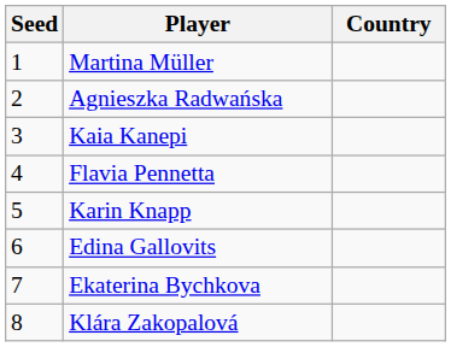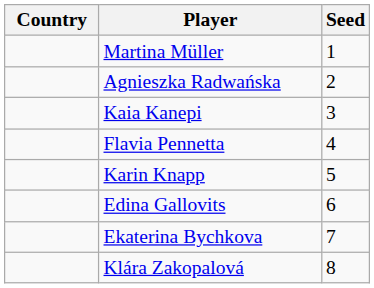columns swapped: Country <-> Seed
